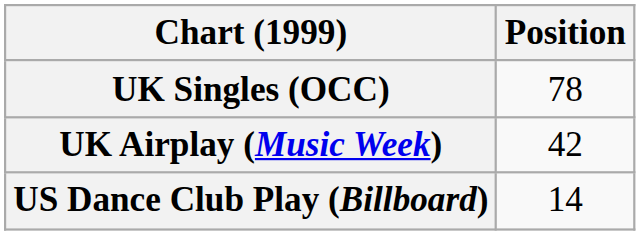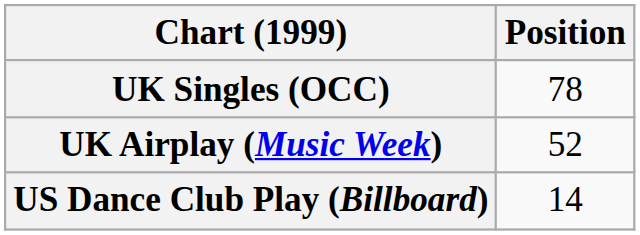UK Airplay (Music Week) | Position: 42 -> 52
